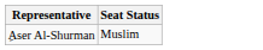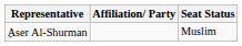+ column: Affiliation/ Party
